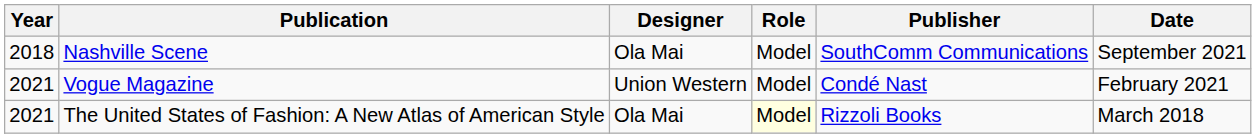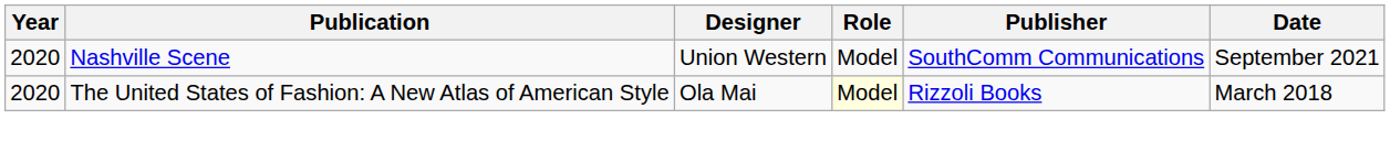Nashville Scene | Year: 2018 -> 2020
Nashville Scene | Designer: Ola Mai -> Union Western
- row: 2021 | Vogue Magazine | Union Western | Model | Condé Nast | February 2021
The United States of Fashion: A New Atlas of American Style | Year: 2021 -> 2020
